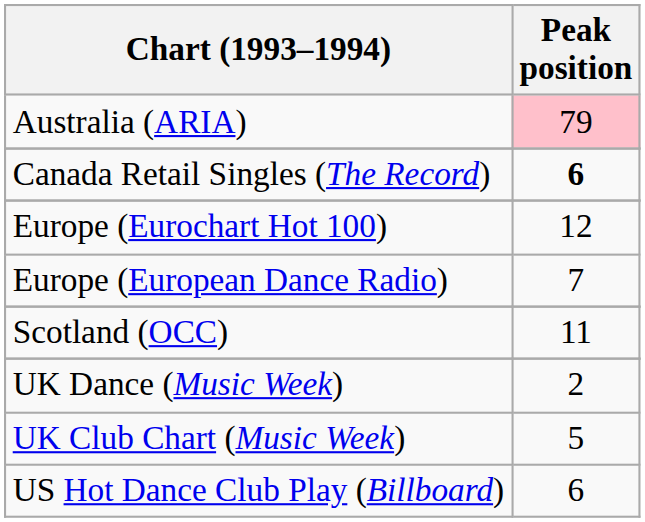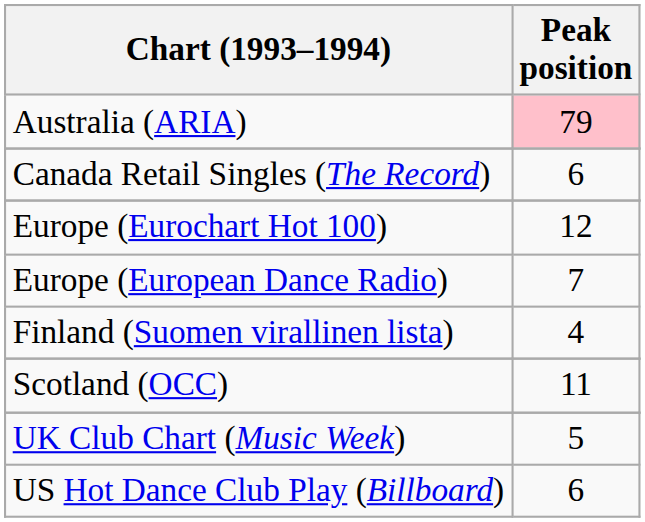Canada Retail Singles (The Record) | Peak position: bold -> normal
+ row: Finland (Suomen virallinen lista) | 4
- row: UK Dance (Music Week) | 2
